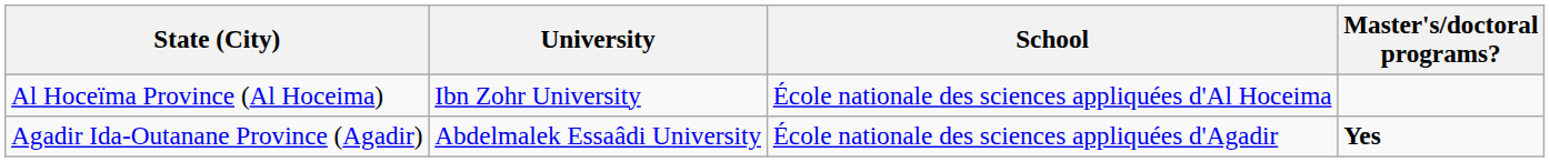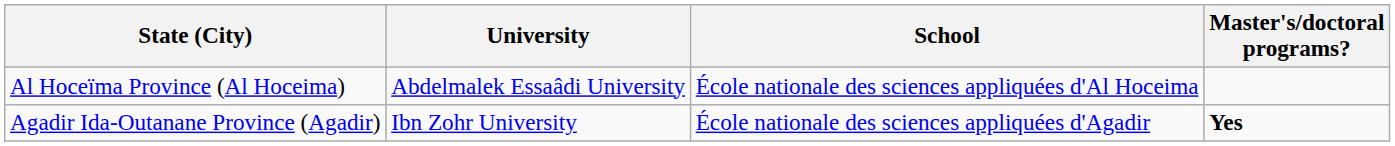Al Hoceïma Province (Al Hoceima) | University: Ibn Zohr University -> Abdelmalek Essaâdi University
Agadir Ida-Outanane Province (Agadir) | University: Abdelmalek Essaâdi University -> Ibn Zohr University
